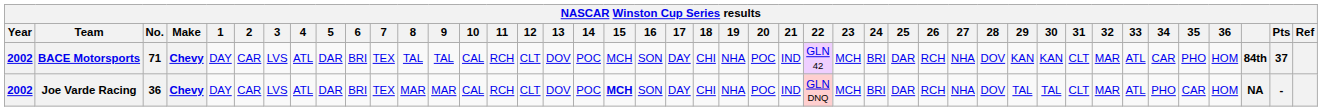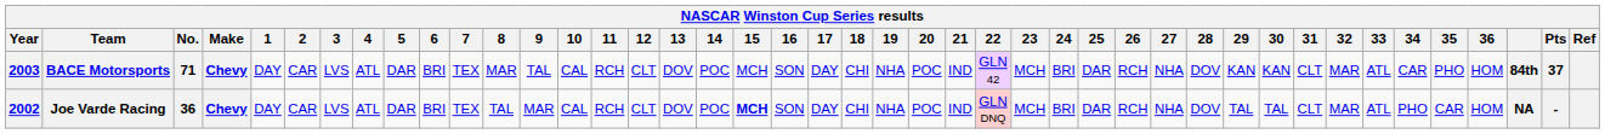BACE Motorsports | Year: 2002 -> 2003
BACE Motorsports | 8: TAL -> MAR
Joe Varde Racing | 8: MAR -> TAL
